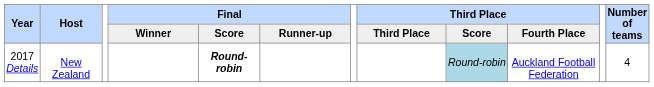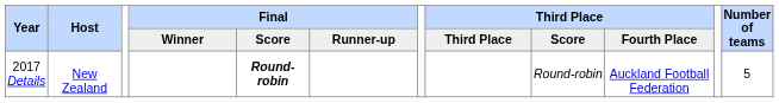2017 Details | Third Place / Score: lightblue background -> no background
2017 Details | Number of teams: 4 -> 5
